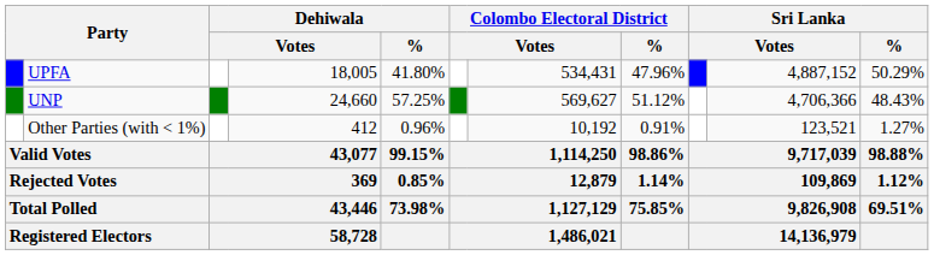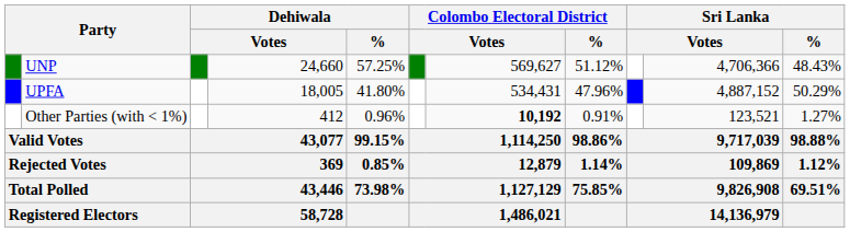rows swapped: UNP <-> UPFA
Other Parties (with < 1%) | column 7: normal -> bold
